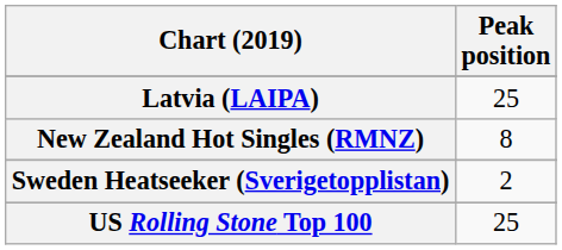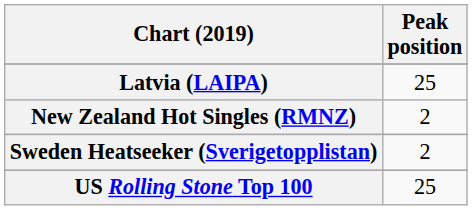New Zealand Hot Singles (RMNZ) | Peak position: 8 -> 2
